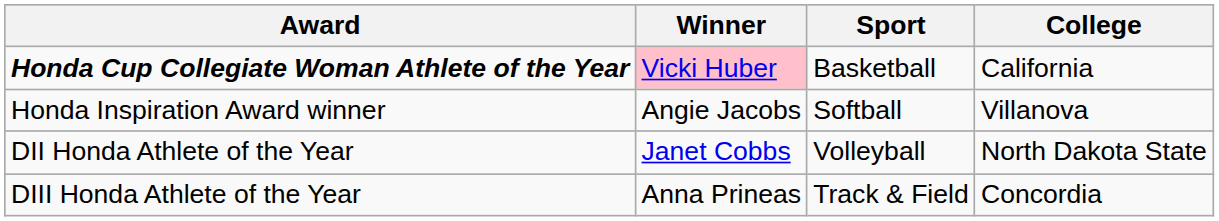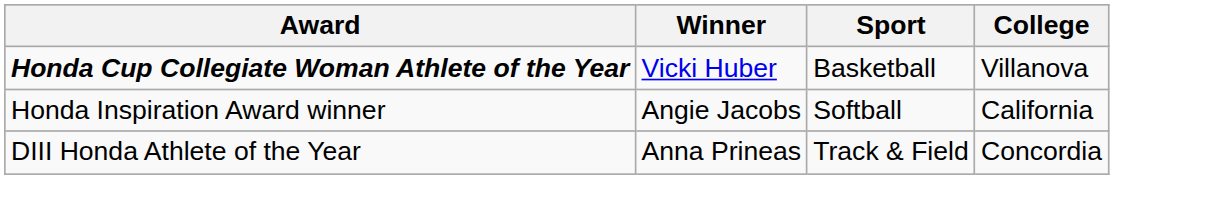Honda Cup Collegiate Woman Athlete of the Year | Winner: pink background -> no background
Honda Cup Collegiate Woman Athlete of the Year | College: California -> Villanova
Honda Inspiration Award winner | College: Villanova -> California
- row: DII Honda Athlete of the Year | Janet Cobbs | Volleyball | North Dakota State
